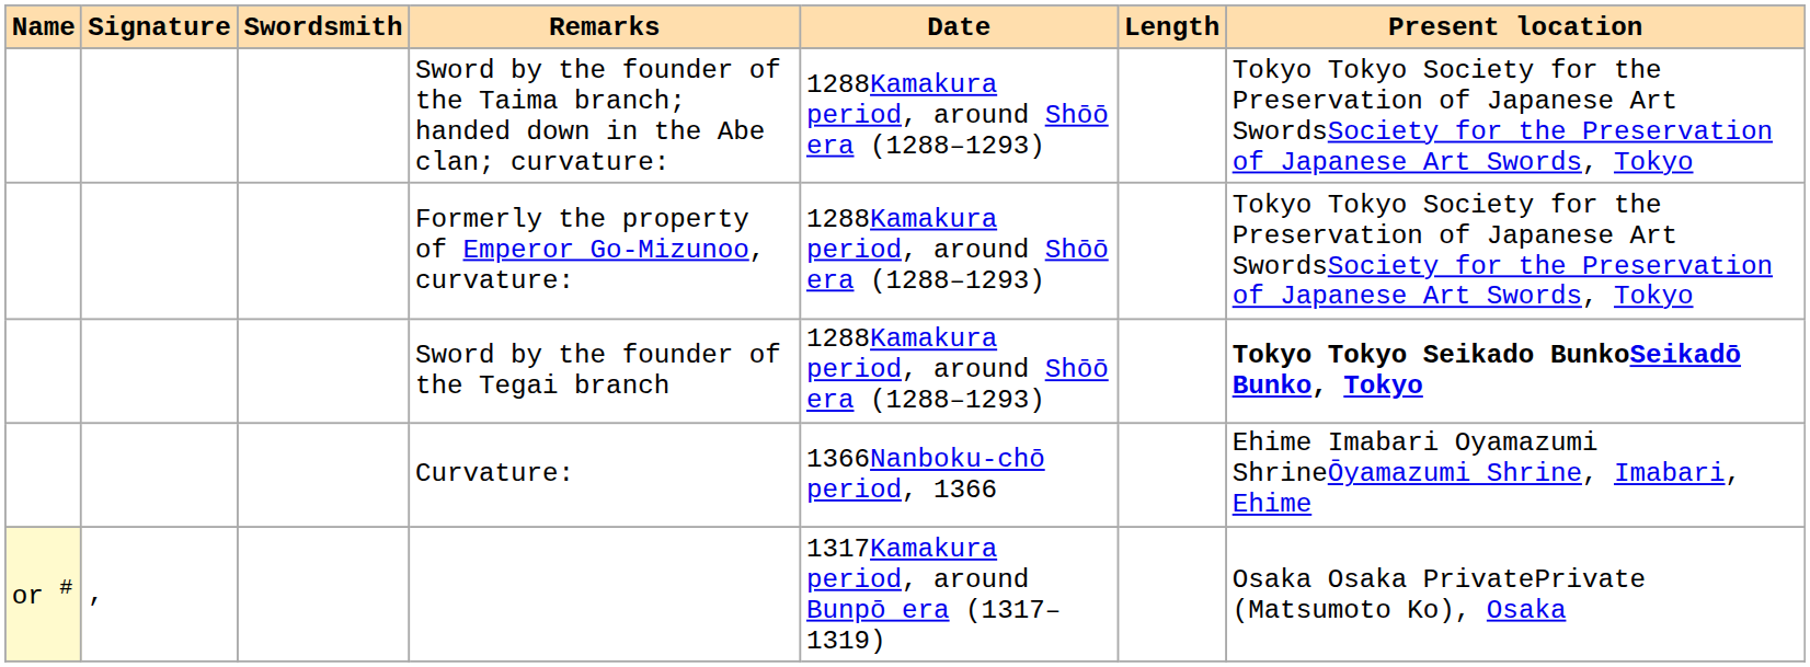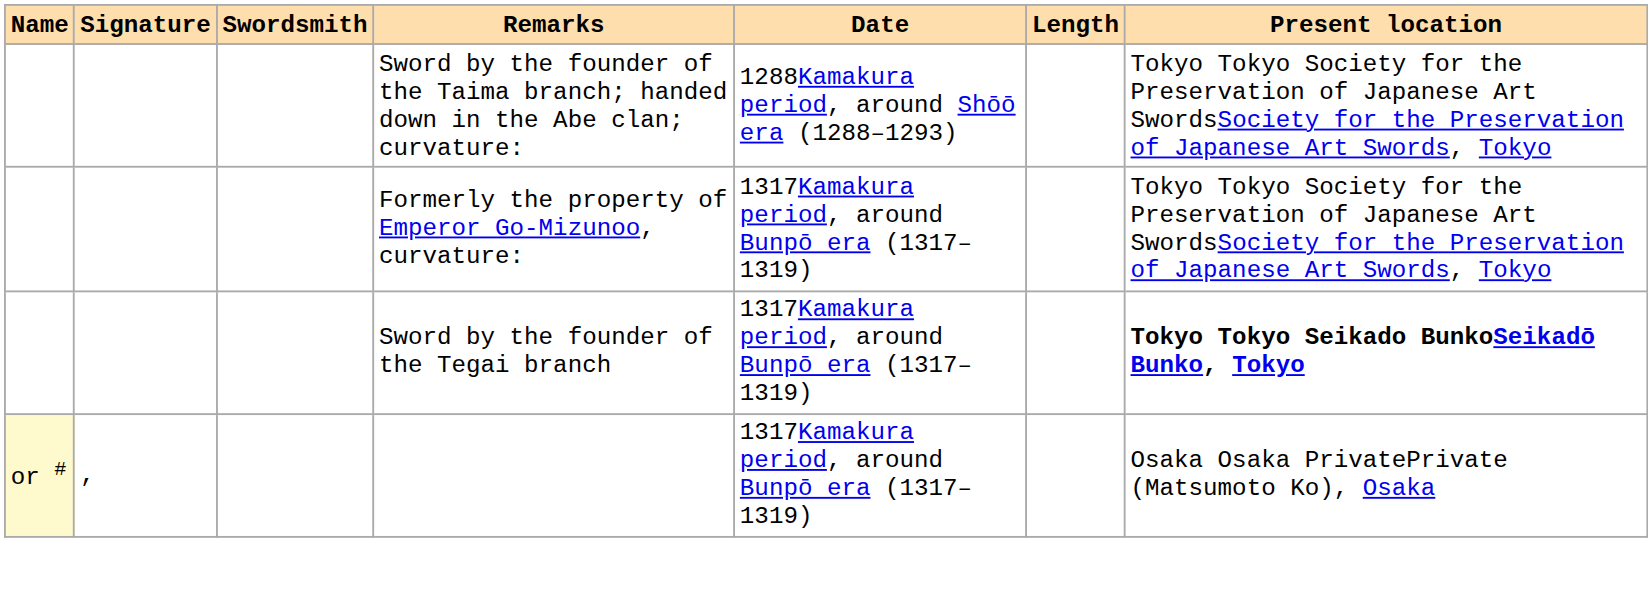Formerly the property of Emperor Go-Mizunoo, curvature: | Date: 1288Kamakura period, around Shōō era (1288–1293) -> 1317Kamakura period, around Bunpō era (1317–1319)
Sword by the founder of the Tegai branch | Date: 1288Kamakura period, around Shōō era (1288–1293) -> 1317Kamakura period, around Bunpō era (1317–1319)
- row: Curvature: | 1366Nanboku-chō period, 1366 | Ehime Imabari Oyamazumi ShrineŌyamazumi Shrine, Imabari, Ehime
